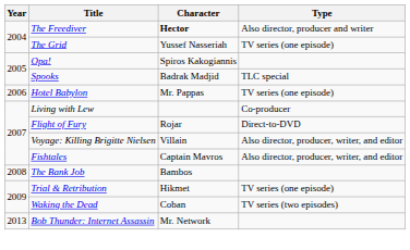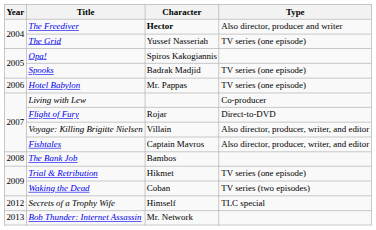Spooks | Type: TLC special -> TV series (one episode)
+ row: 2012 | Secrets of a Trophy Wife | Himself | TLC special
